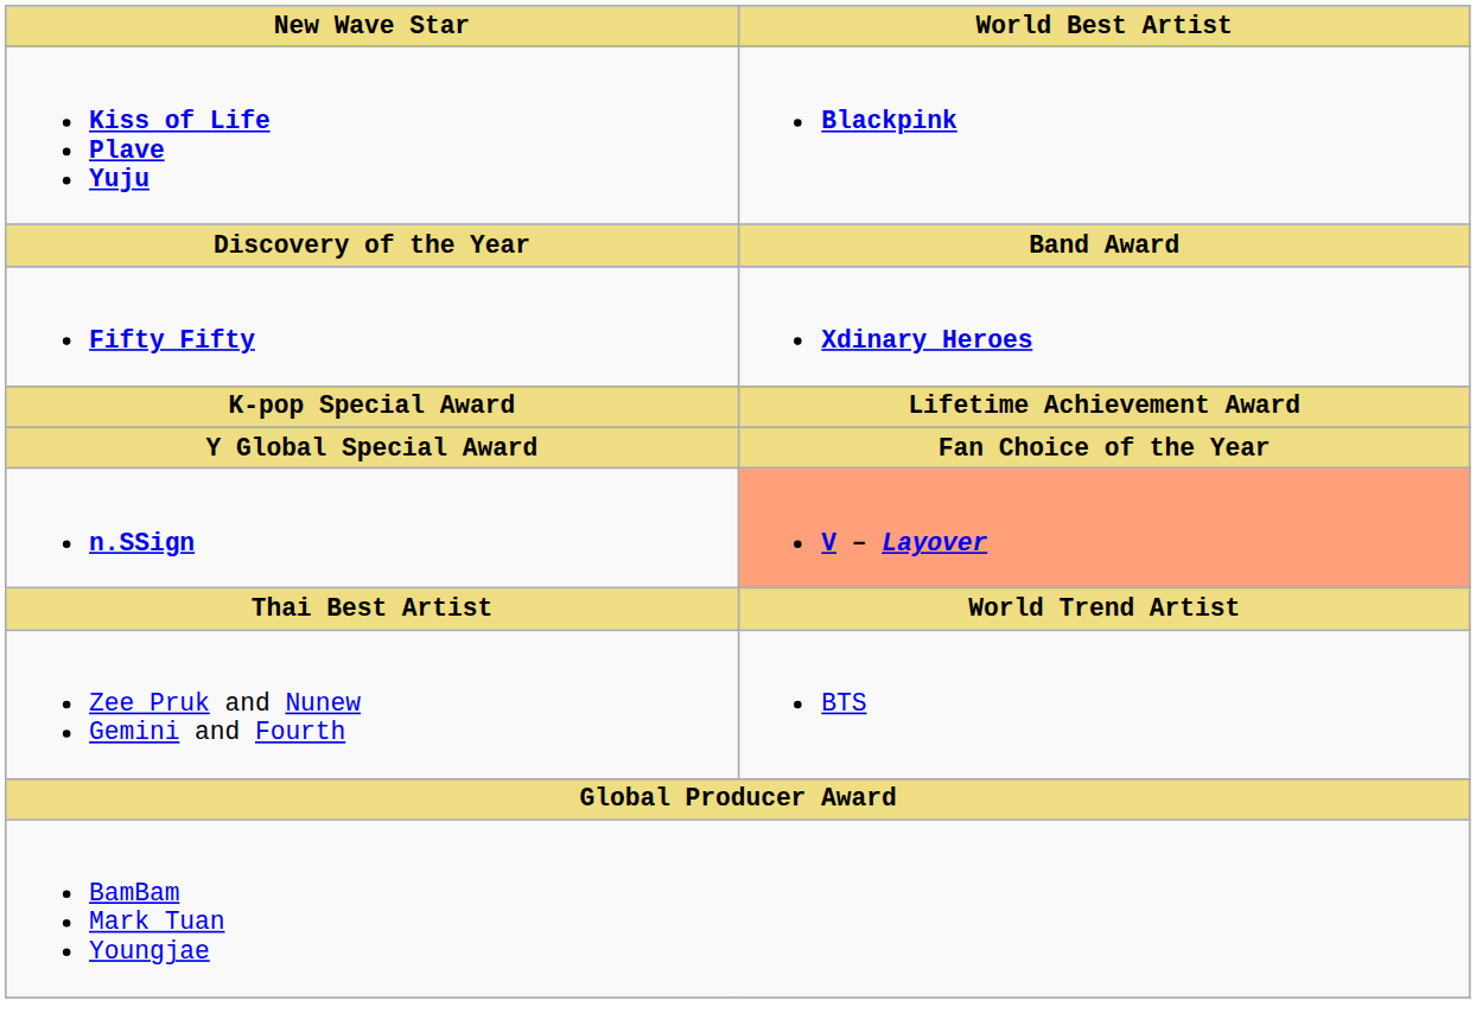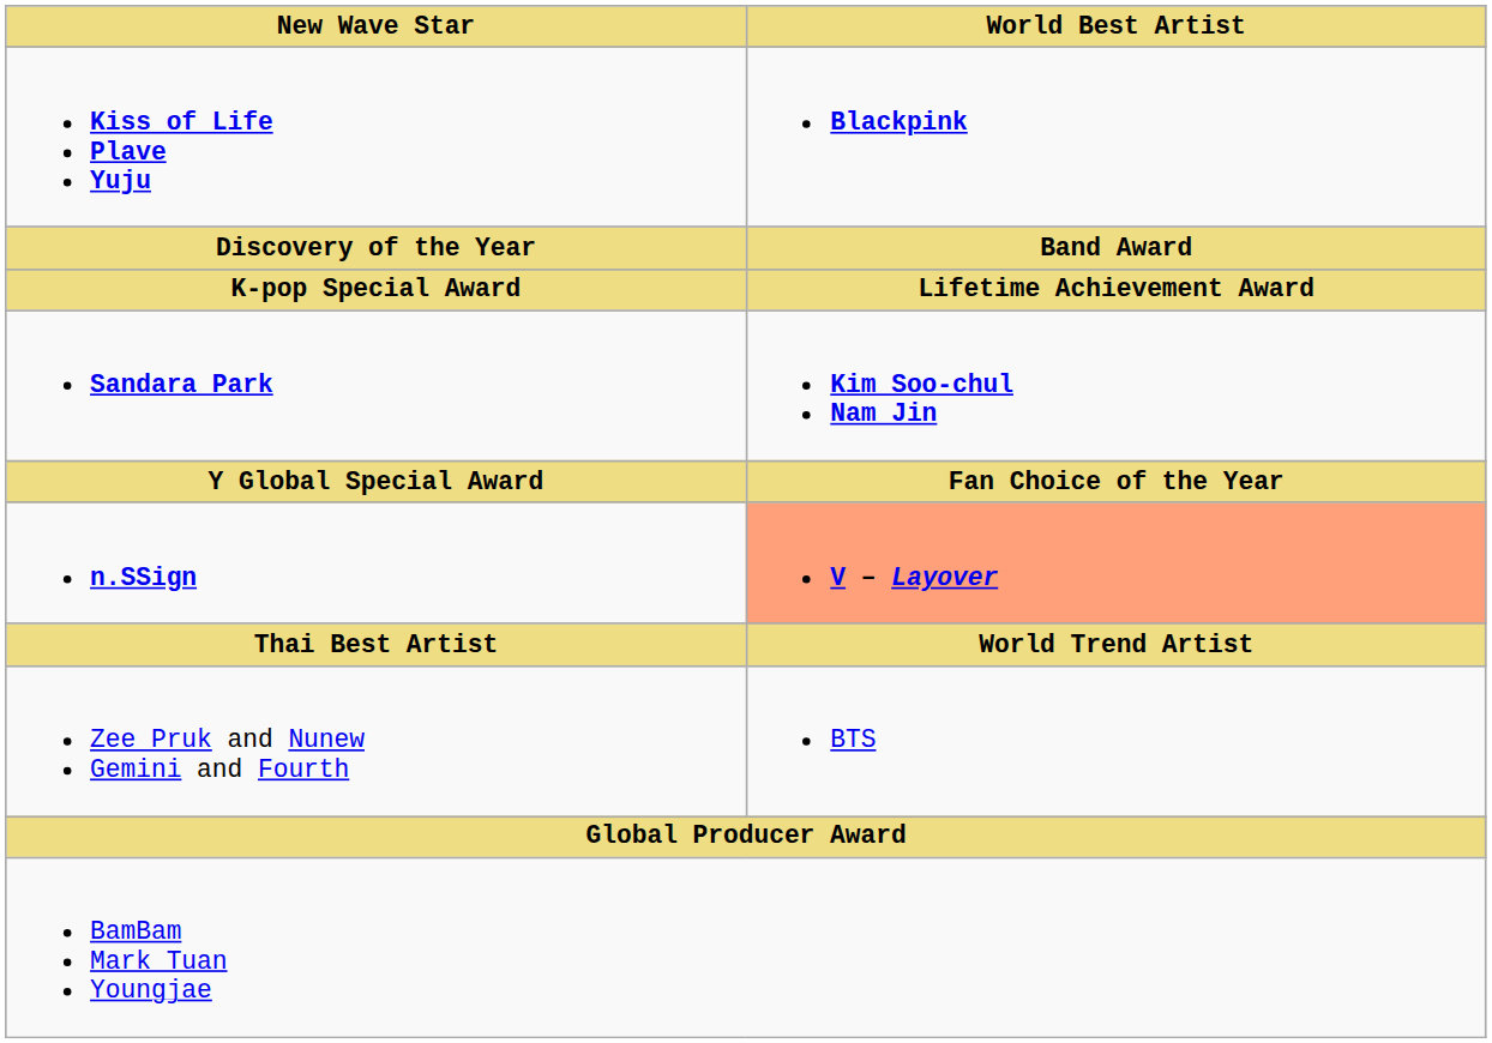- row: Fifty Fifty | Xdinary Heroes
+ row: Sandara Park | Kim Soo-chul Nam Jin
